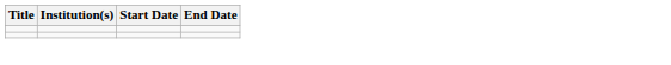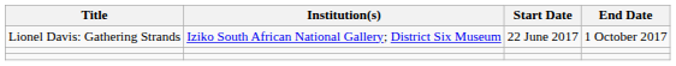+ row: Lionel Davis: Gathering Strands | Iziko South African National Gallery; District Six Museum | 22 June 2017 | 1 October 2017
